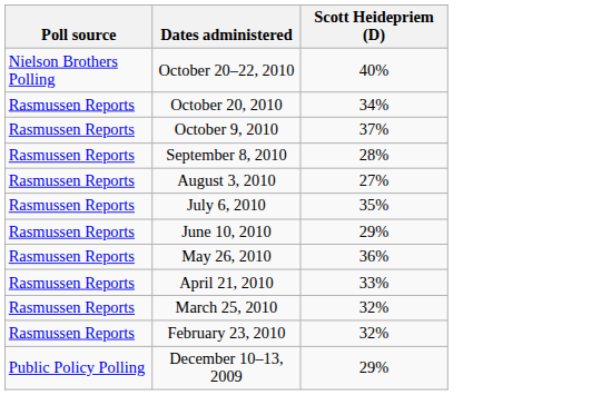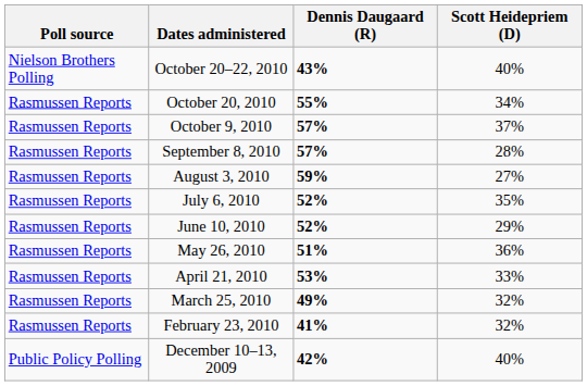+ column: Dennis Daugaard (R) | 43% | 55% | 57% | 57% | 59% | 52% | 52% | 51% | 53% | 49% | 41% | 42%
December 10–13, 2009 | Scott Heidepriem (D): 29% -> 40%
